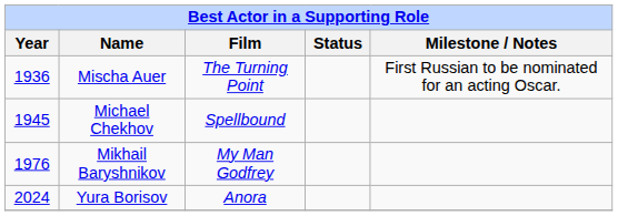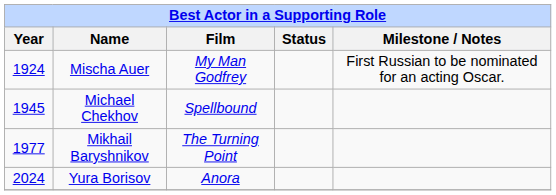Mischa Auer | Year: 1936 -> 1924
Mischa Auer | Film: The Turning Point -> My Man Godfrey
Mikhail Baryshnikov | Year: 1976 -> 1977
Mikhail Baryshnikov | Film: My Man Godfrey -> The Turning Point
